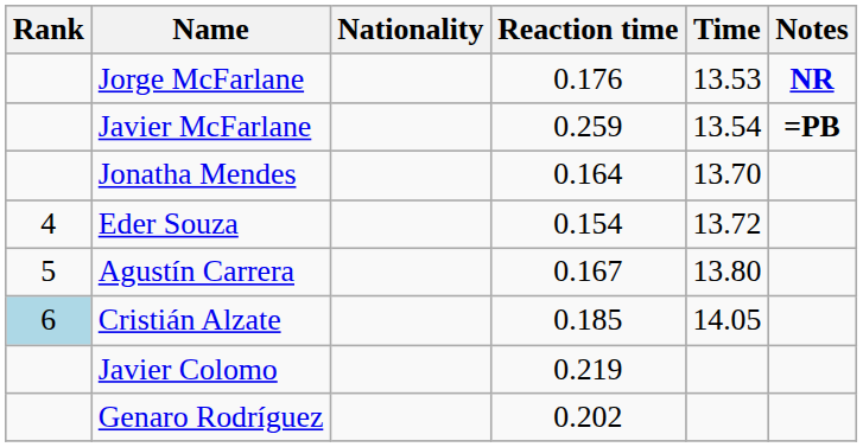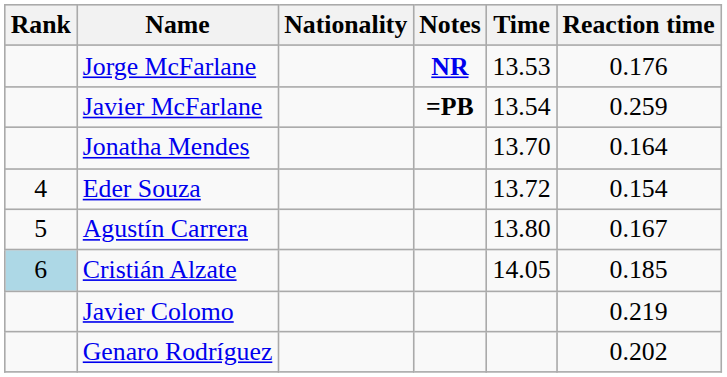columns swapped: Reaction time <-> Notes
